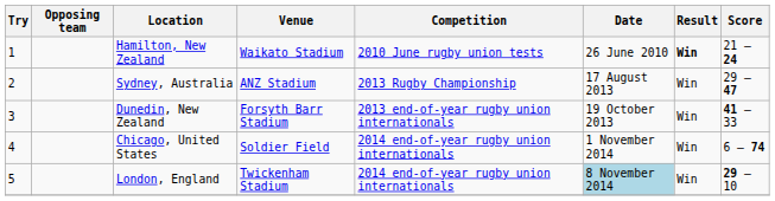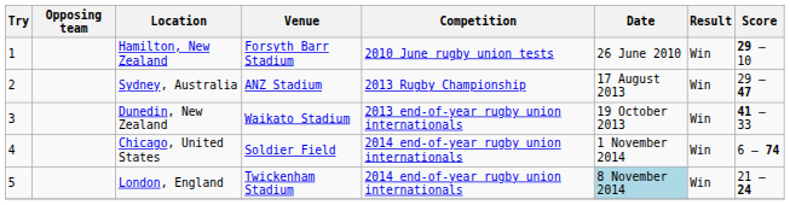Hamilton, New Zealand | Venue: Waikato Stadium -> Forsyth Barr Stadium
Hamilton, New Zealand | Result: bold -> normal
Hamilton, New Zealand | Score: 21 – 24 -> 29 – 10
Dunedin, New Zealand | Venue: Forsyth Barr Stadium -> Waikato Stadium
London, England | Score: 29 – 10 -> 21 – 24
